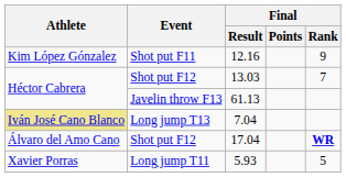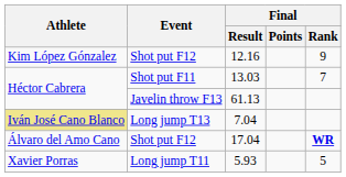12.16 | Event: Shot put F11 -> Shot put F12
13.03 | Event: Shot put F12 -> Shot put F11
